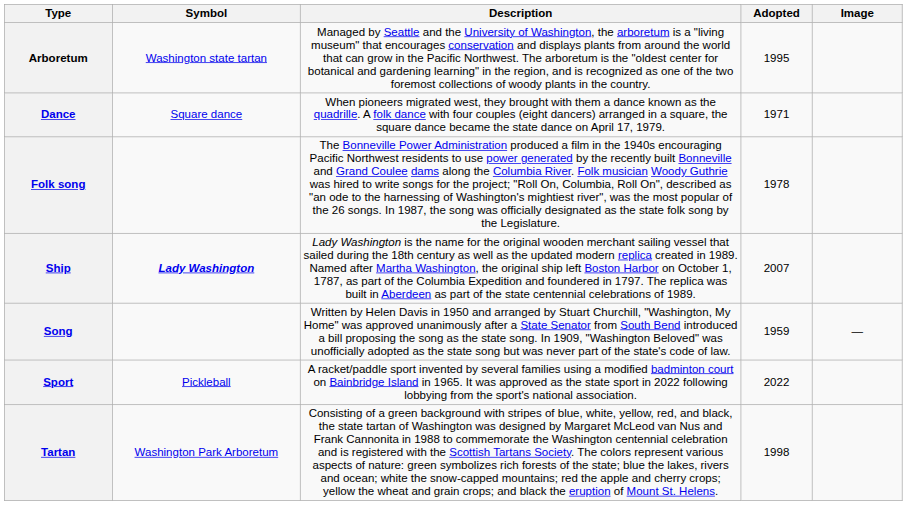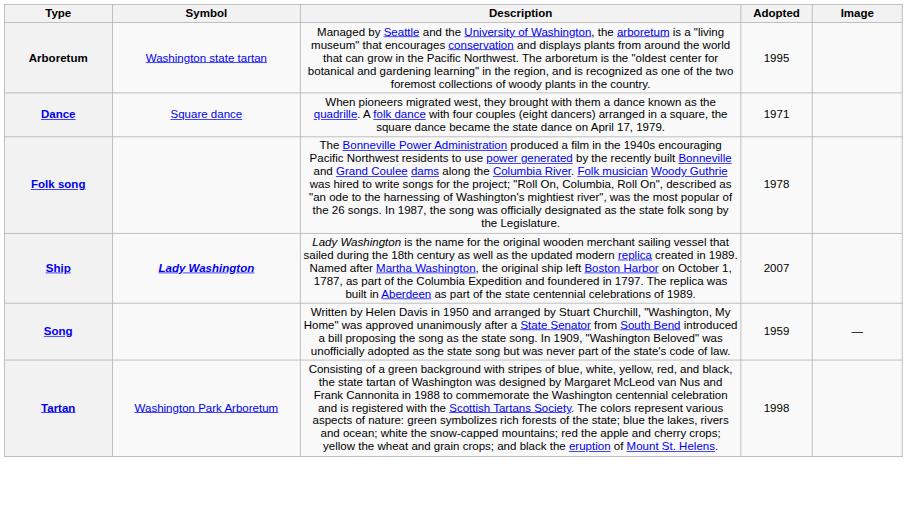- row: Sport | Pickleball | A racket/paddle sport invented by several families using a modified badminton court on Bainbridge Island in 1965. It was approved as the state sport in 2022 following lobbying from the sport's national association. | 2022
